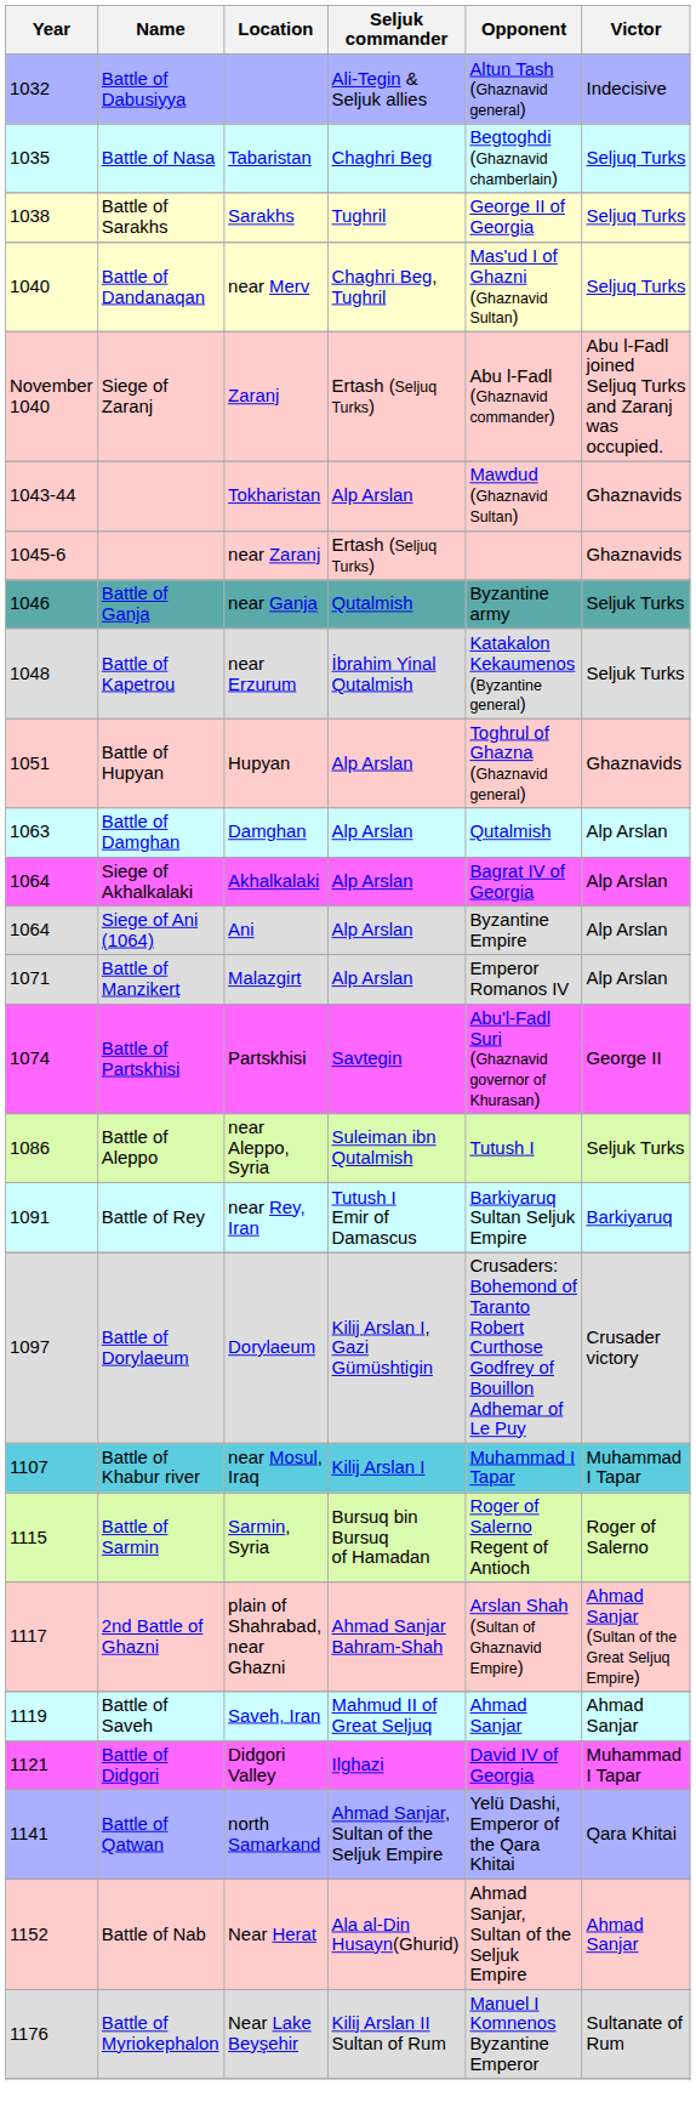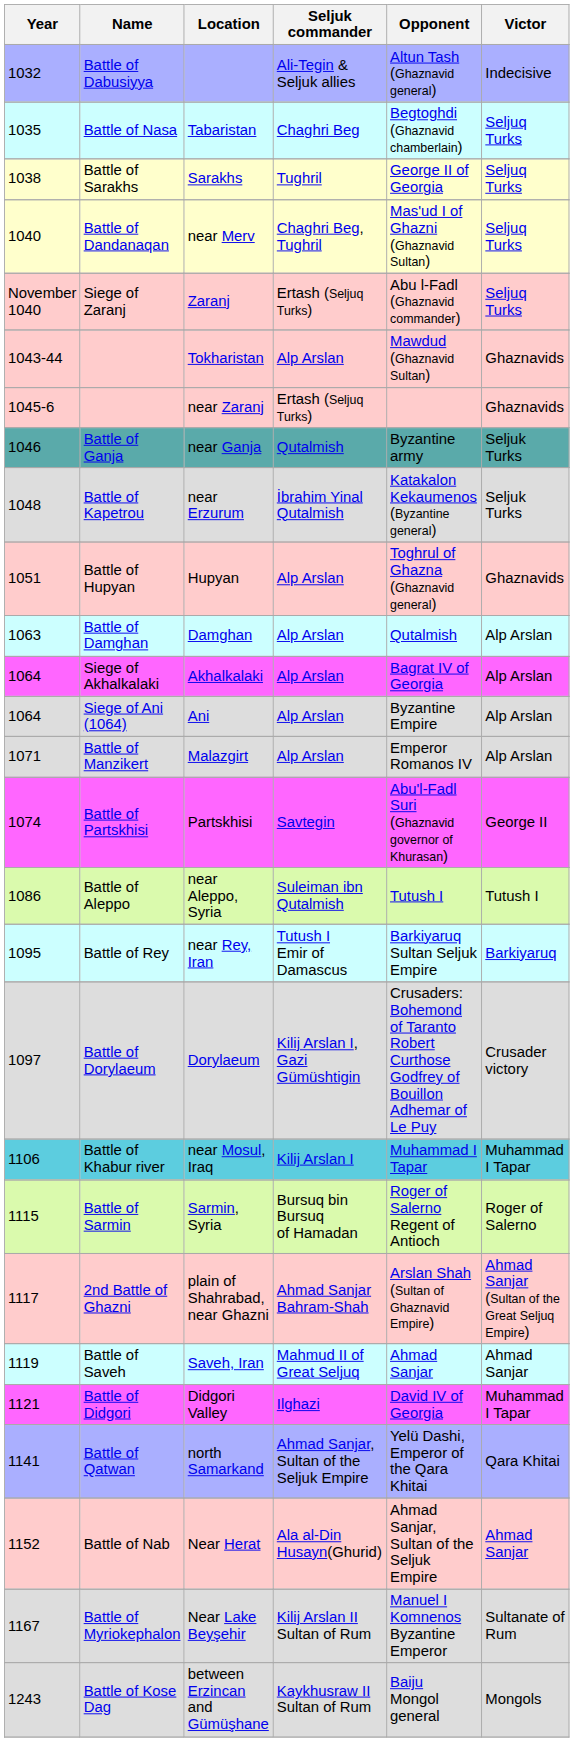Zaranj | Victor: Abu l-Fadl joined Seljuq Turks and Zaranj was occupied. -> Seljuq Turks
near Aleppo, Syria | Victor: Seljuk Turks -> Tutush I
near Rey, Iran | Year: 1091 -> 1095
near Mosul, Iraq | Year: 1107 -> 1106
Near Lake Beyşehir | Year: 1176 -> 1167
+ row: 1243 | Battle of Kose Dag | between Erzincan and Gümüşhane | Kaykhusraw II Sultan of Rum | Baiju Mongol general | Mongols
